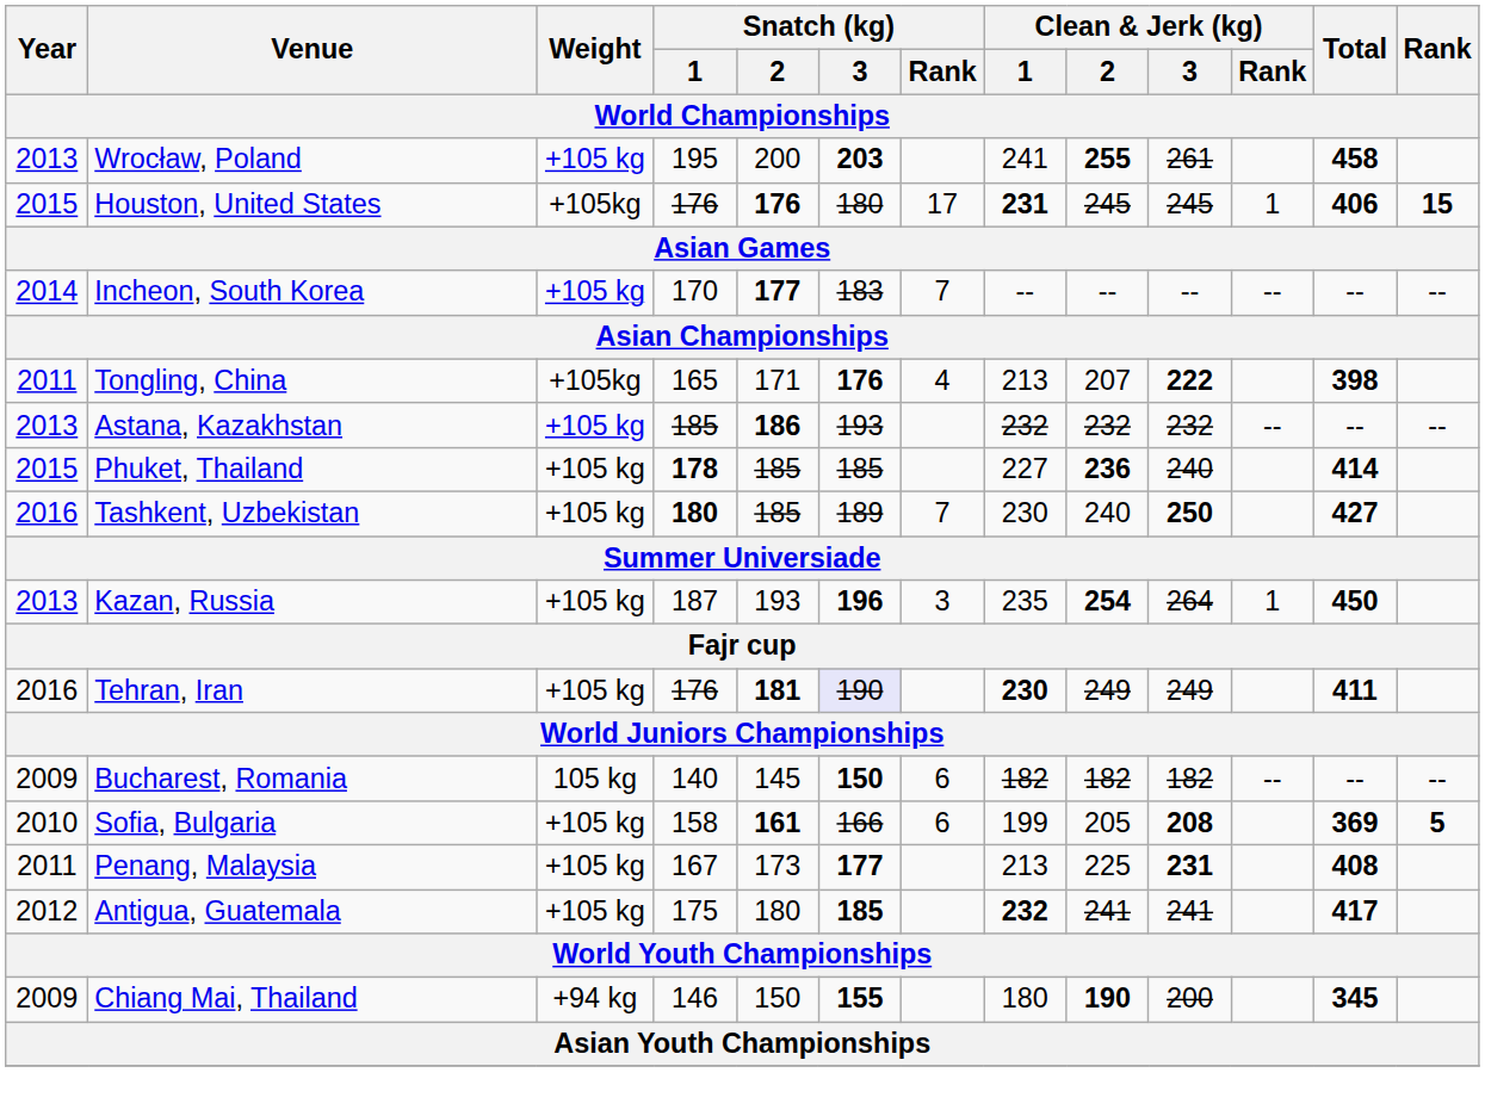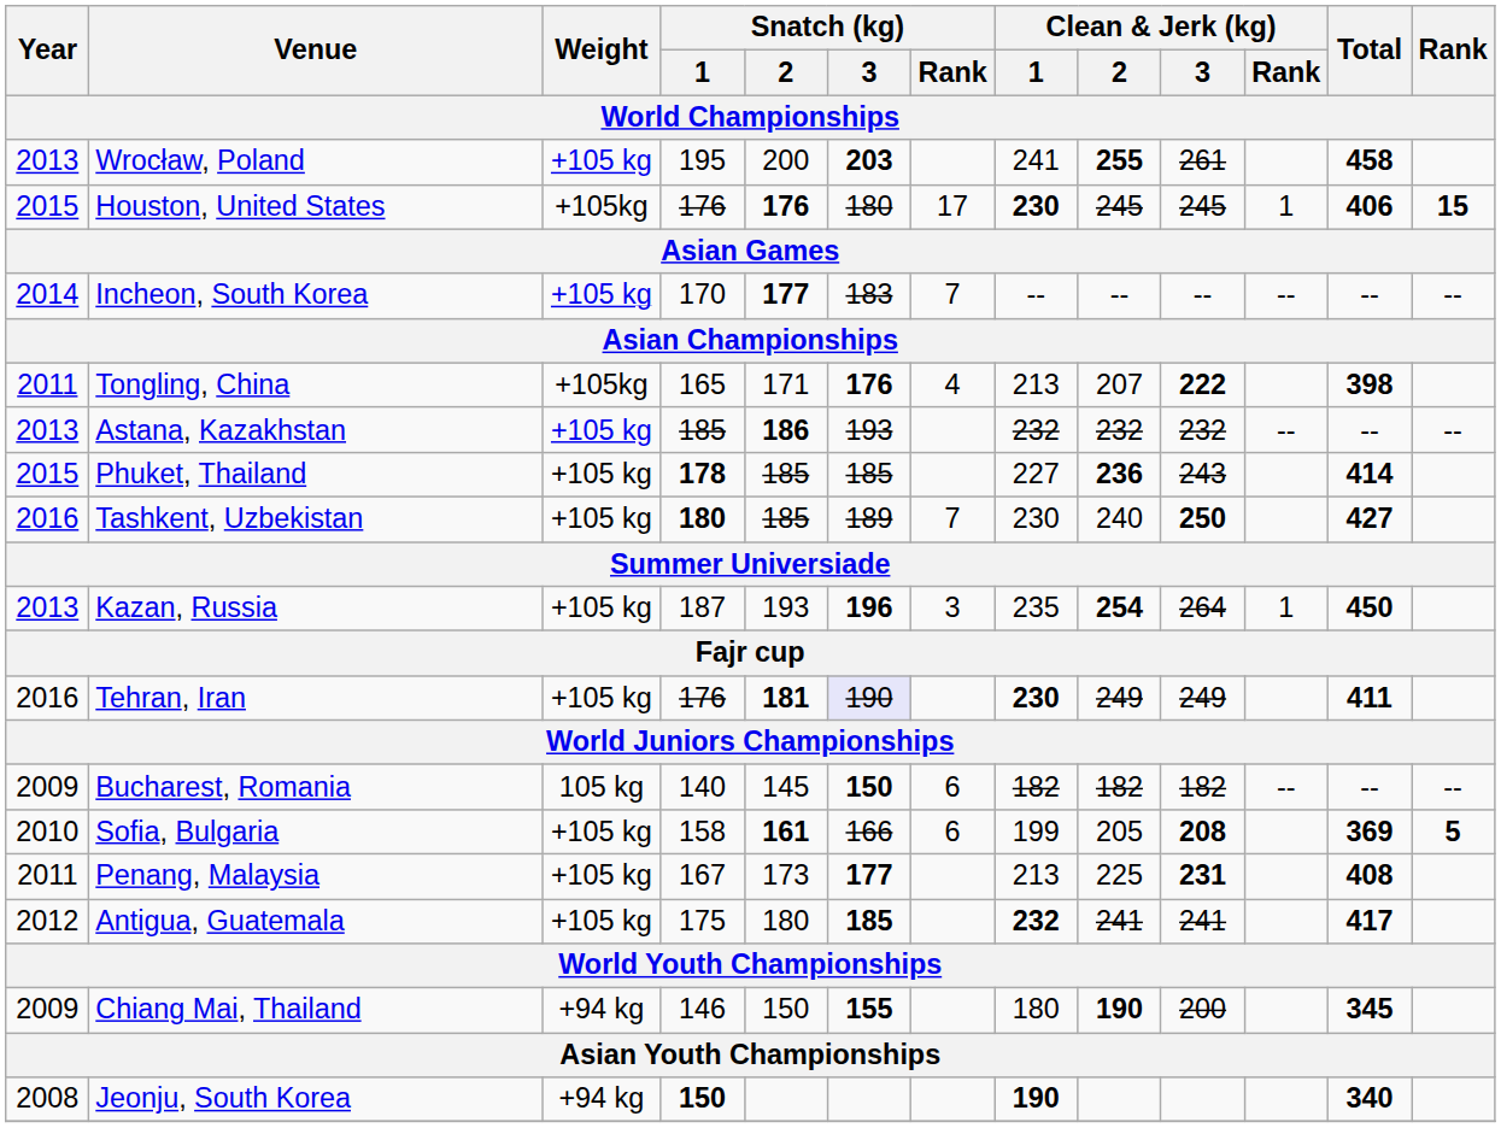Houston, United States | Clean & Jerk (kg) / 1: 231 -> 230
Phuket, Thailand | Clean & Jerk (kg) / 3: 240 -> 243
+ row: 2008 | Jeonju, South Korea | +94 kg | 150 | 190 | 340
